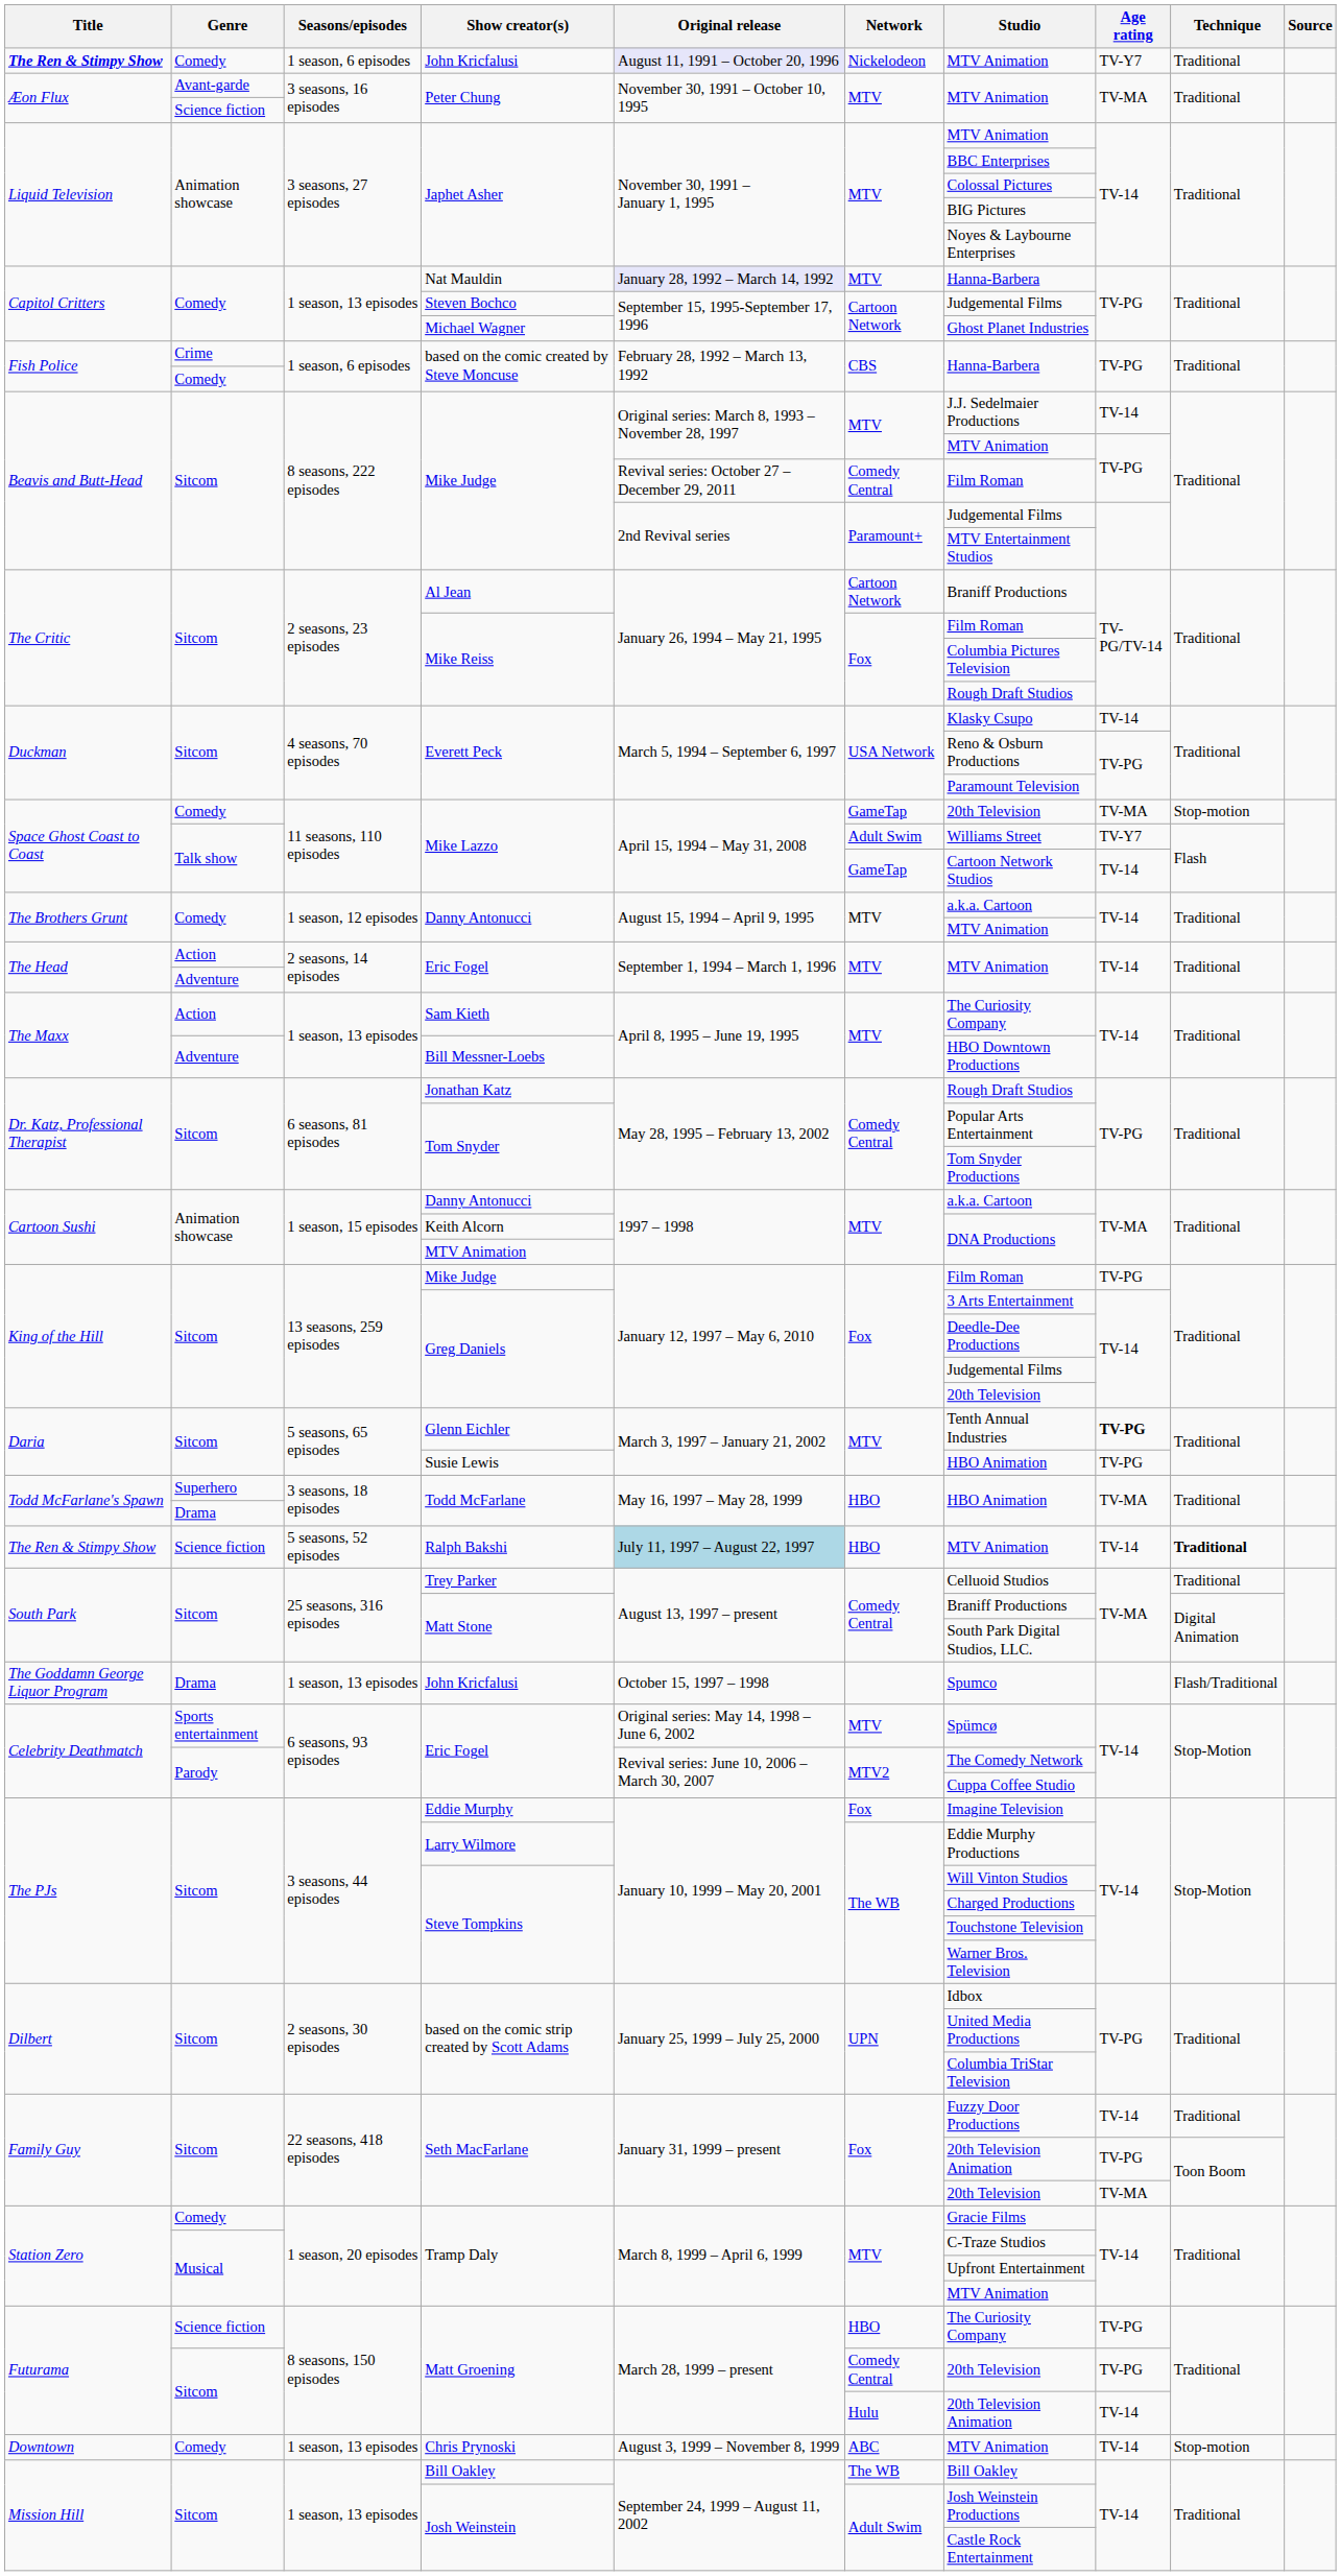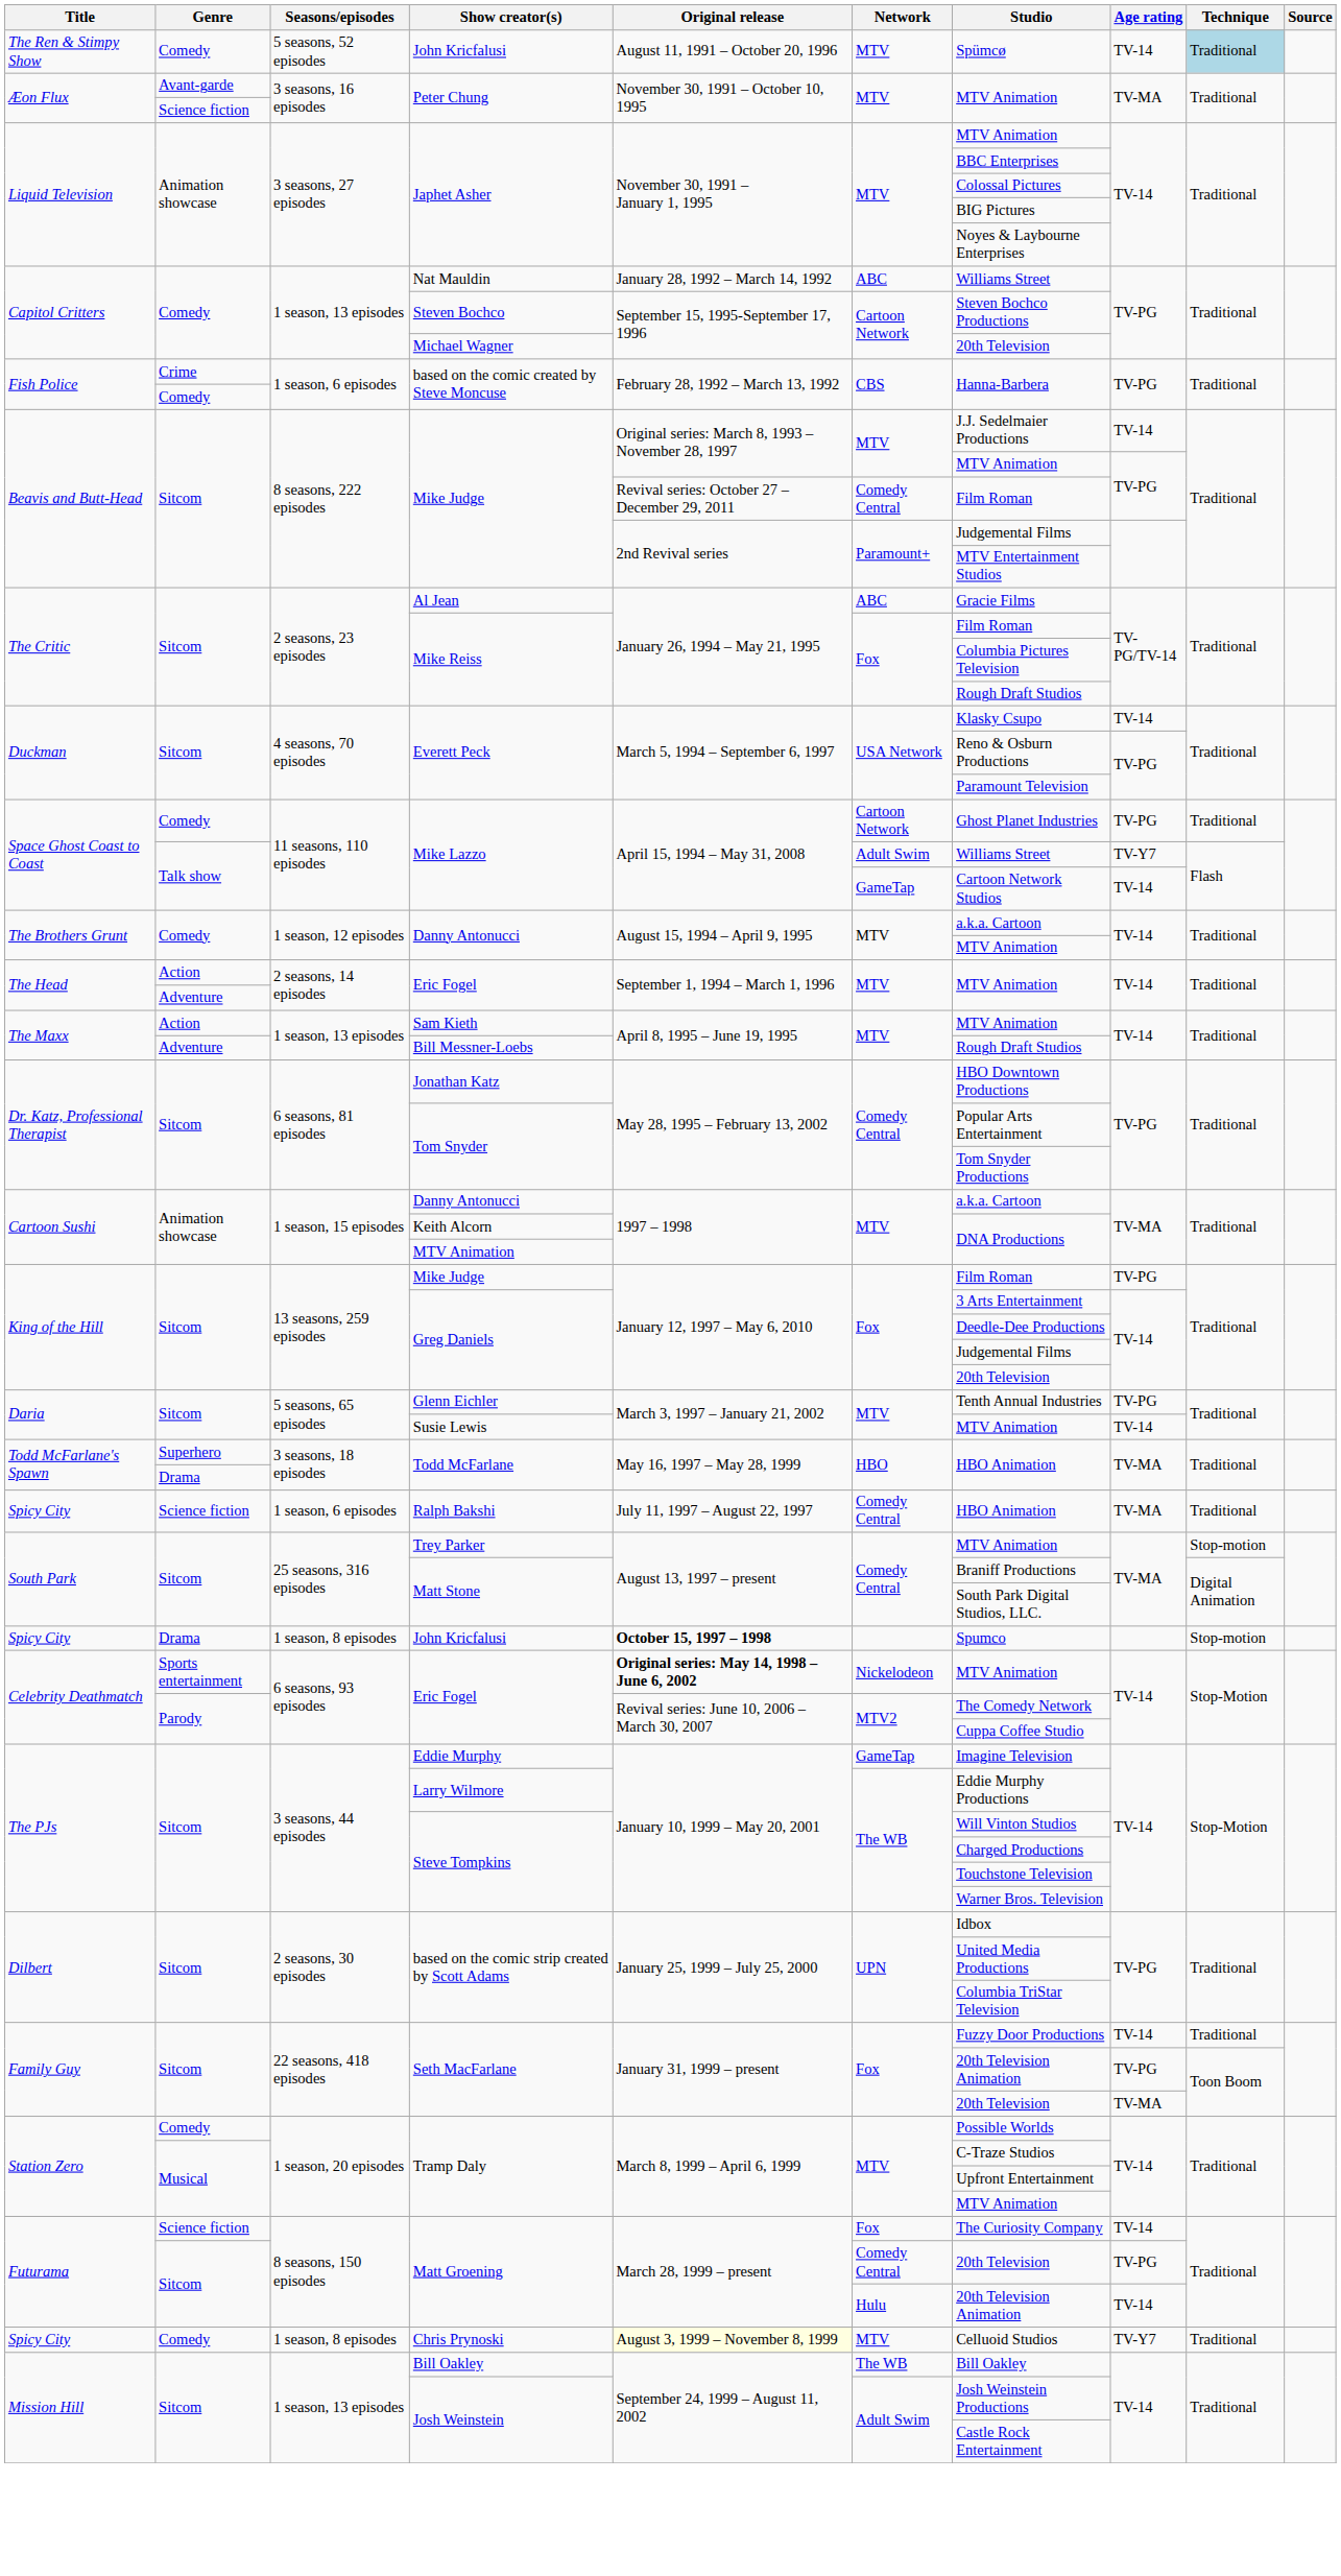Comedy / John Kricfalusi | Title: bold -> normal
Comedy / John Kricfalusi | Seasons/episodes: 1 season, 6 episodes -> 5 seasons, 52 episodes
Comedy / John Kricfalusi | Original release: lavender background -> no background
Comedy / John Kricfalusi | Network: Nickelodeon -> MTV
Comedy / John Kricfalusi | Studio: MTV Animation -> Spümcø
Comedy / John Kricfalusi | Age rating: TV-Y7 -> TV-14
Comedy / John Kricfalusi | Technique: no background -> lightblue background
Nat Mauldin | Original release: lavender background -> no background
Nat Mauldin | Network: MTV -> ABC
Nat Mauldin | Studio: Hanna-Barbera -> Williams Street
Steven Bochco | Studio: Judgemental Films -> Steven Bochco Productions
Michael Wagner | Studio: Ghost Planet Industries -> 20th Television
Al Jean | Network: Cartoon Network -> ABC
Al Jean | Studio: Braniff Productions -> Gracie Films
Comedy / Mike Lazzo | Network: GameTap -> Cartoon Network
Comedy / Mike Lazzo | Studio: 20th Television -> Ghost Planet Industries
Comedy / Mike Lazzo | Age rating: TV-MA -> TV-PG
Comedy / Mike Lazzo | Technique: Stop-motion -> Traditional
Sam Kieth | Studio: The Curiosity Company -> MTV Animation
Bill Messner-Loebs | Studio: HBO Downtown Productions -> Rough Draft Studios
Jonathan Katz | Studio: Rough Draft Studios -> HBO Downtown Productions
Glenn Eichler | Age rating: bold -> normal
Susie Lewis | Studio: HBO Animation -> MTV Animation
Susie Lewis | Age rating: TV-PG -> TV-14
Ralph Bakshi | Title: The Ren & Stimpy Show -> Spicy City
Ralph Bakshi | Seasons/episodes: 5 seasons, 52 episodes -> 1 season, 6 episodes
Ralph Bakshi | Original release: lightblue background -> no background
Ralph Bakshi | Network: HBO -> Comedy Central
Ralph Bakshi | Studio: MTV Animation -> HBO Animation
Ralph Bakshi | Age rating: TV-14 -> TV-MA
Ralph Bakshi | Technique: bold -> normal
Trey Parker | Studio: Celluoid Studios -> MTV Animation
Trey Parker | Technique: Traditional -> Stop-motion
Drama / John Kricfalusi | Title: The Goddamn George Liquor Program -> Spicy City
Drama / John Kricfalusi | Seasons/episodes: 1 season, 13 episodes -> 1 season, 8 episodes
Drama / John Kricfalusi | Original release: normal -> bold
Drama / John Kricfalusi | Technique: Flash/Traditional -> Stop-motion
Sports entertainment / Eric Fogel | Original release: normal -> bold
Sports entertainment / Eric Fogel | Network: MTV -> Nickelodeon
Sports entertainment / Eric Fogel | Studio: Spümcø -> MTV Animation
Eddie Murphy | Network: Fox -> GameTap
Comedy / Tramp Daly | Studio: Gracie Films -> Possible Worlds
Science fiction / Matt Groening | Network: HBO -> Fox
Science fiction / Matt Groening | Age rating: TV-PG -> TV-14
Chris Prynoski | Title: Downtown -> Spicy City
Chris Prynoski | Seasons/episodes: 1 season, 13 episodes -> 1 season, 8 episodes
Chris Prynoski | Original release: no background -> lightyellow background
Chris Prynoski | Network: ABC -> MTV
Chris Prynoski | Studio: MTV Animation -> Celluoid Studios
Chris Prynoski | Age rating: TV-14 -> TV-Y7
Chris Prynoski | Technique: Stop-motion -> Traditional
